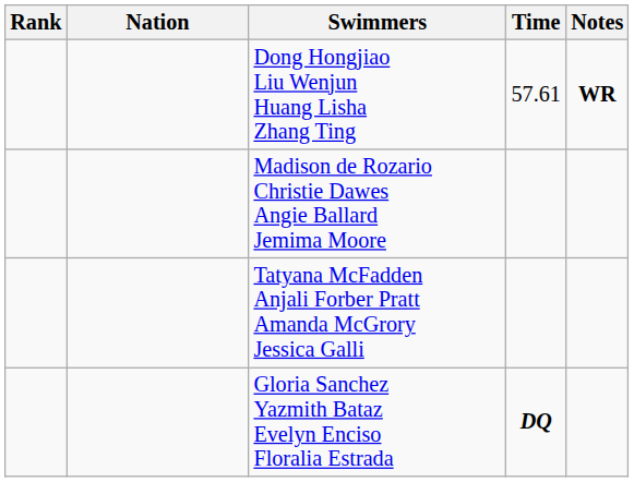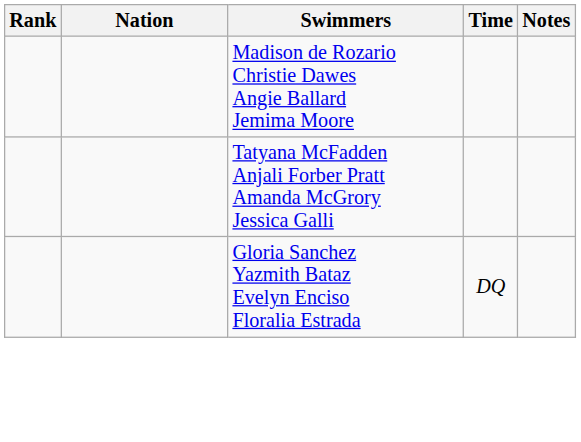- row: Dong Hongjiao Liu Wenjun Huang Lisha Zhang Ting | 57.61 | WR
Gloria Sanchez Yazmith Bataz Evelyn Enciso Floralia Estrada | Time: bold -> normal
